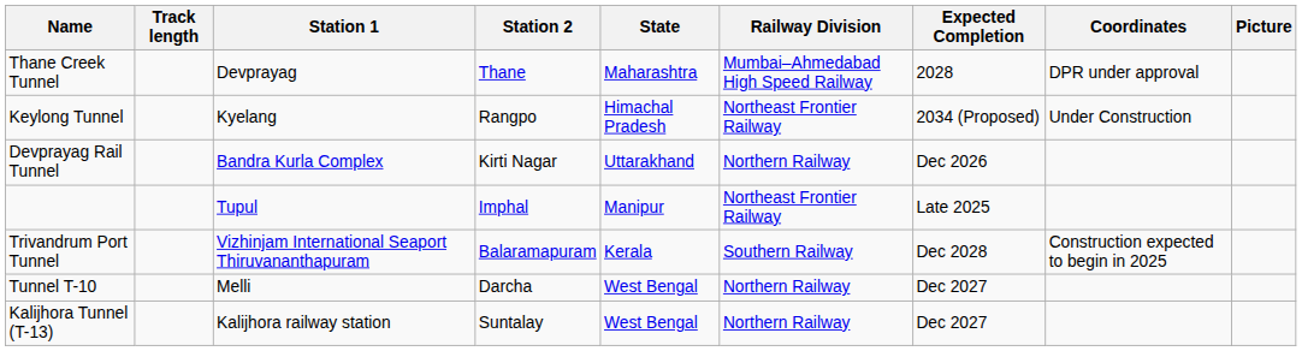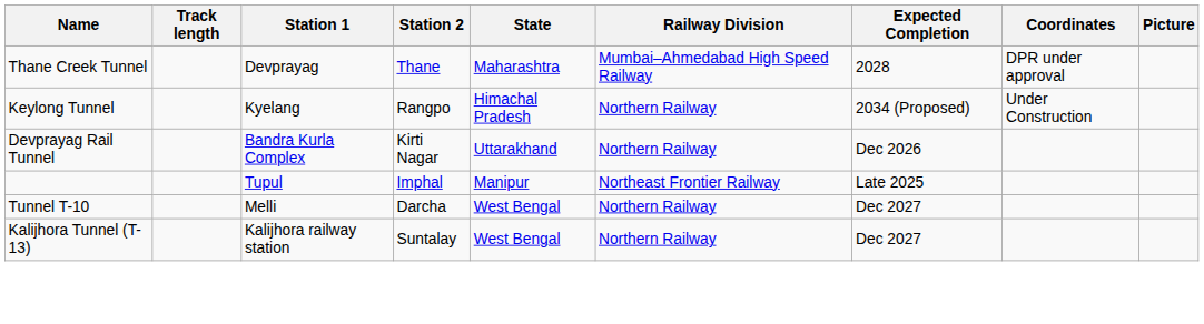Keylong Tunnel | Railway Division: Northeast Frontier Railway -> Northern Railway
- row: Trivandrum Port Tunnel | Vizhinjam International Seaport Thiruvananthapuram | Balaramapuram | Kerala | Southern Railway | Dec 2028 | Construction expected to begin in 2025
